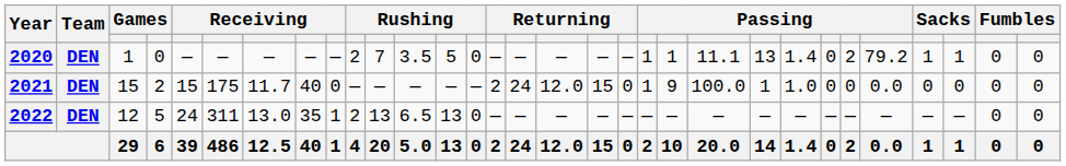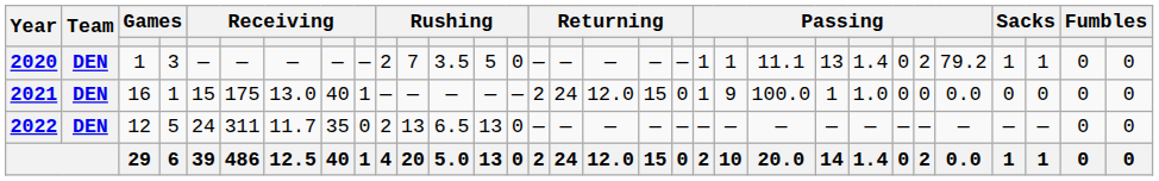2020 | column 4: 0 -> 3
2021 | column 3: 15 -> 16
2021 | column 4: 2 -> 1
2021 | column 7: 11.7 -> 13.0
2021 | column 9: 0 -> 1
2022 | column 7: 13.0 -> 11.7
2022 | column 9: 1 -> 0
